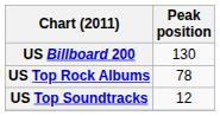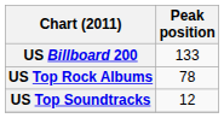US Billboard 200 | Peak position: 130 -> 133
